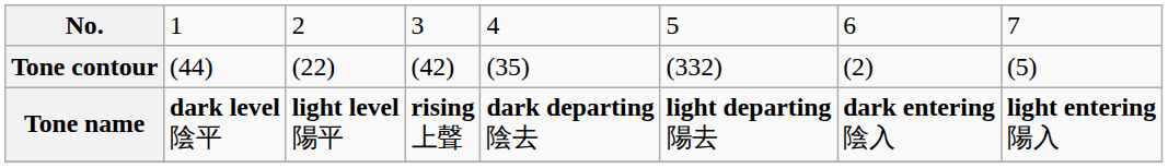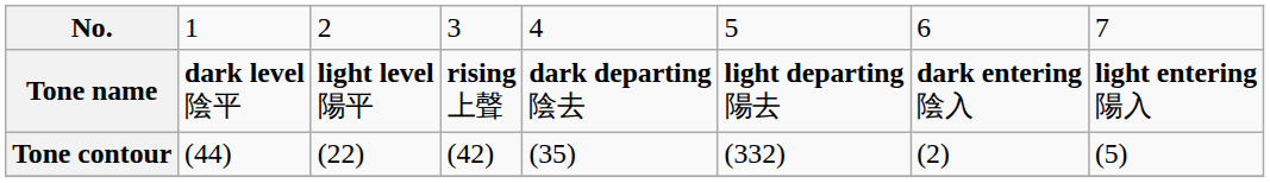rows swapped: Tone name <-> Tone contour
